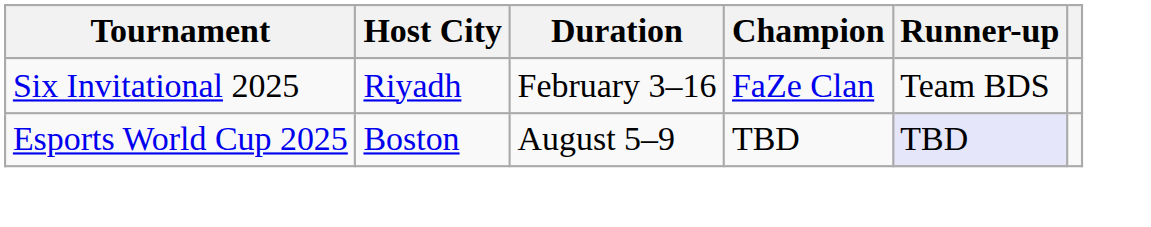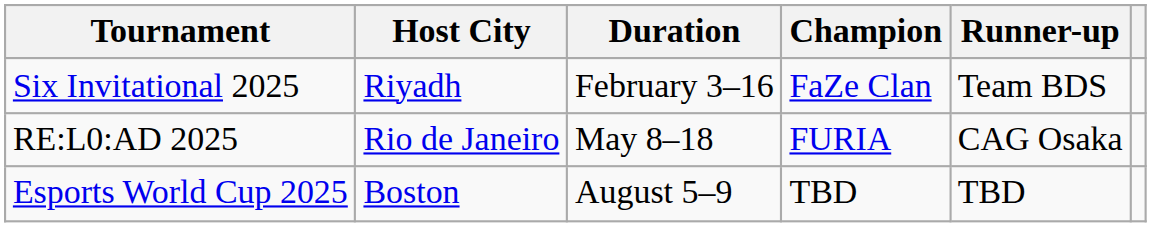+ row: RE:L0:AD 2025 | Rio de Janeiro | May 8–18 | FURIA | CAG Osaka
Esports World Cup 2025 | Runner-up: lavender background -> no background
